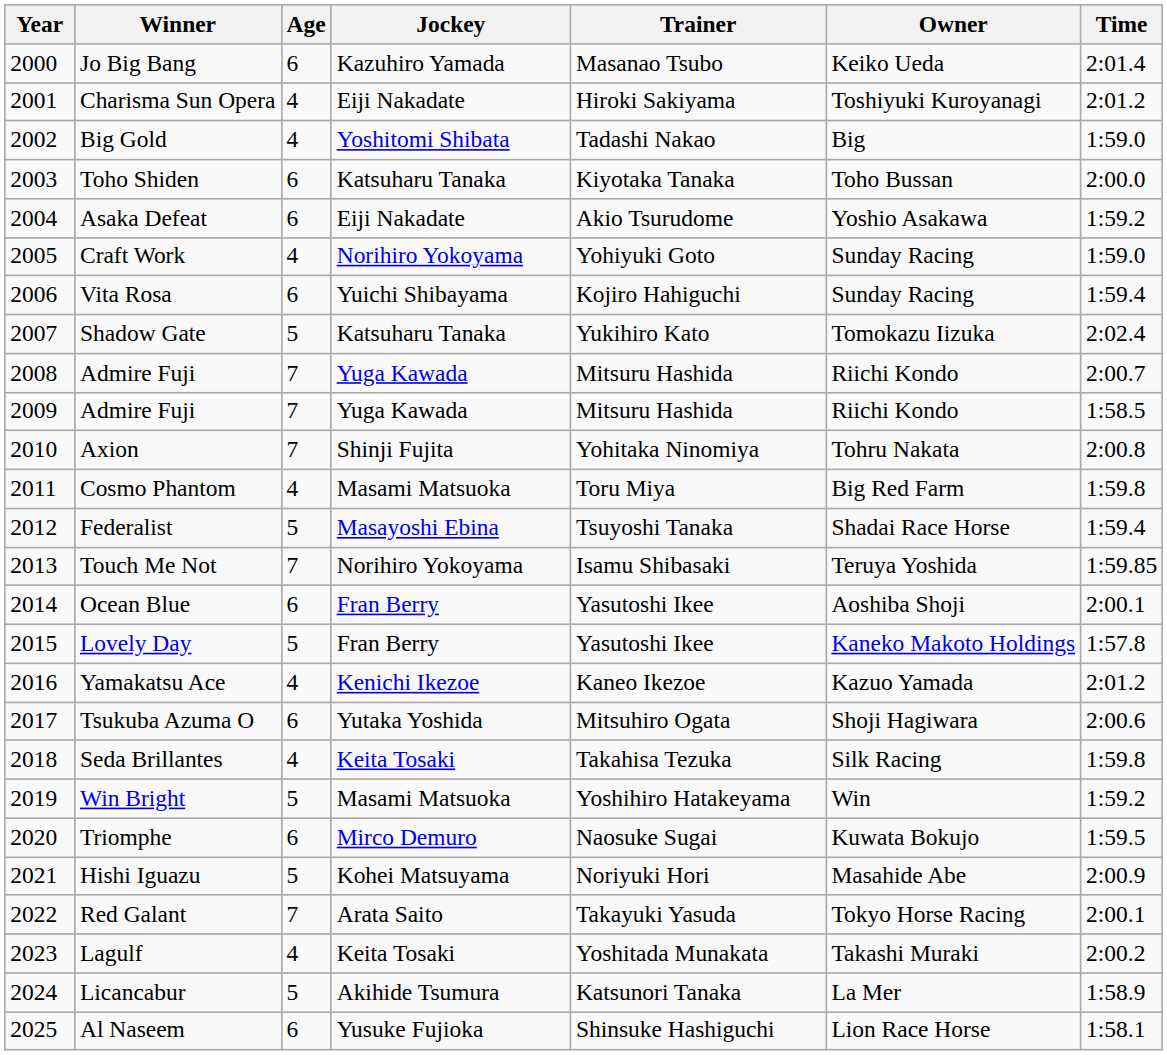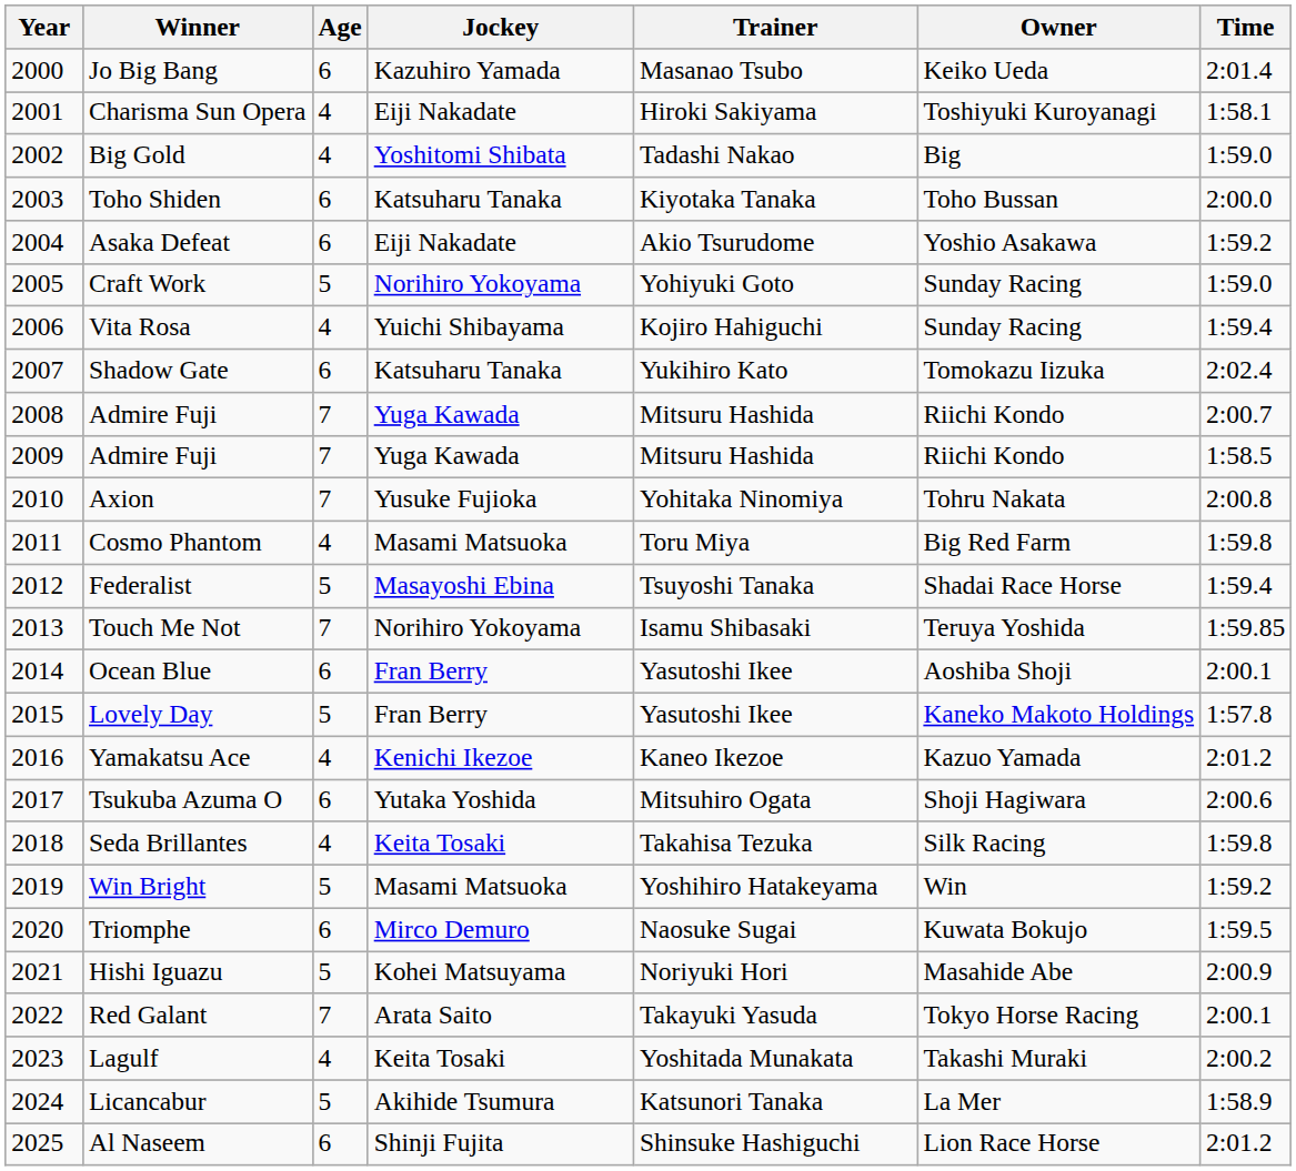Charisma Sun Opera | Time: 2:01.2 -> 1:58.1
Craft Work | Age: 4 -> 5
Vita Rosa | Age: 6 -> 4
Shadow Gate | Age: 5 -> 6
Axion | Jockey: Shinji Fujita -> Yusuke Fujioka
Al Naseem | Jockey: Yusuke Fujioka -> Shinji Fujita
Al Naseem | Time: 1:58.1 -> 2:01.2
